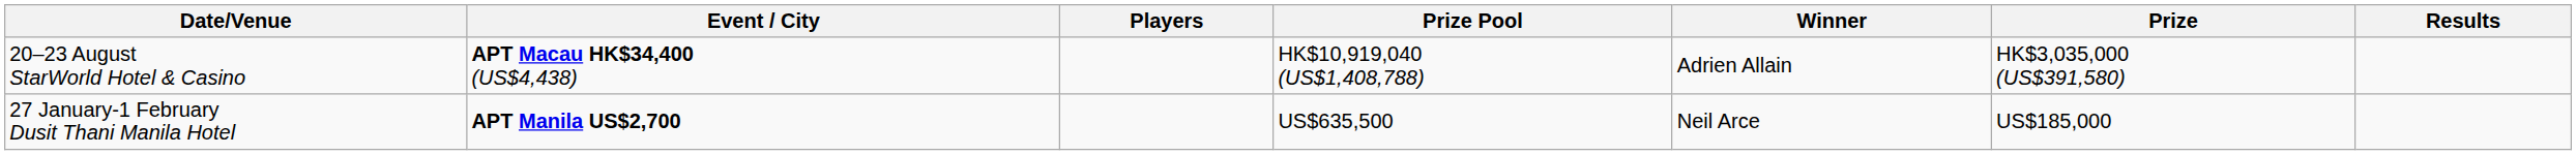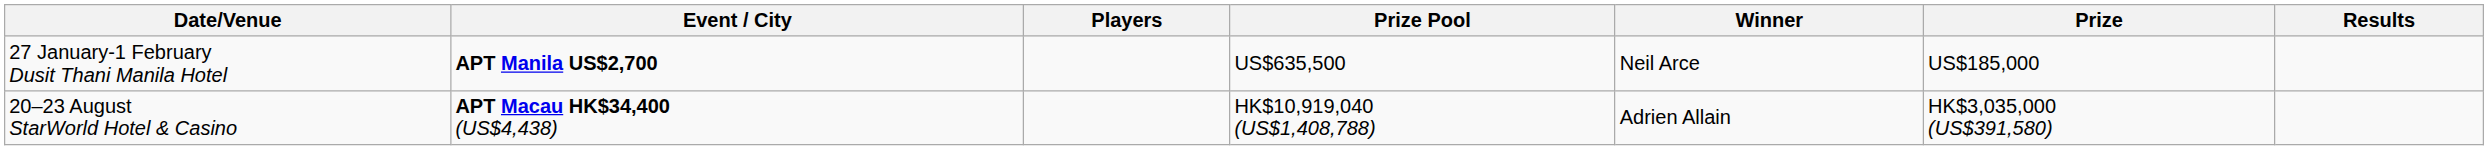rows swapped: 27 January-1 February Dusit Thani Manila Hotel <-> 20–23 August StarWorld Hotel & Casino
